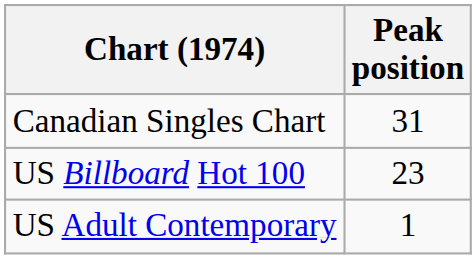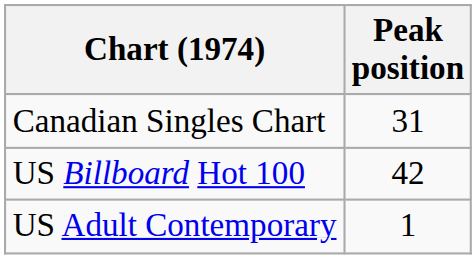US Billboard Hot 100 | Peak position: 23 -> 42
